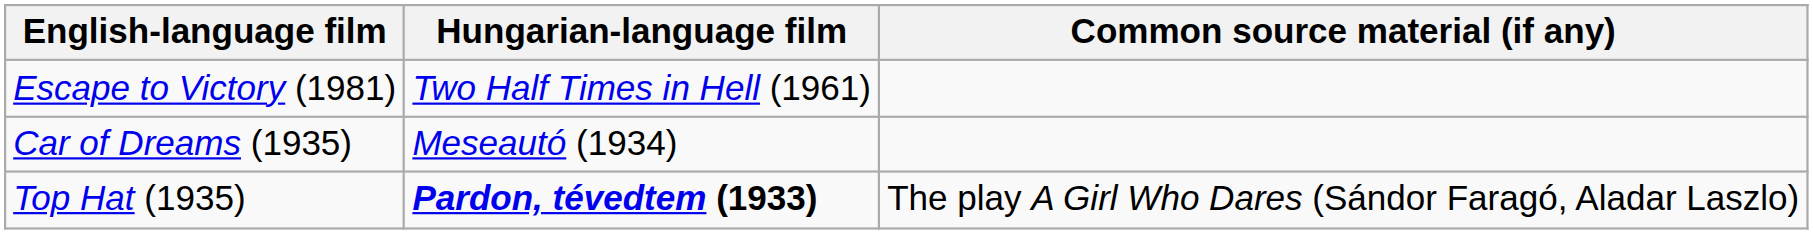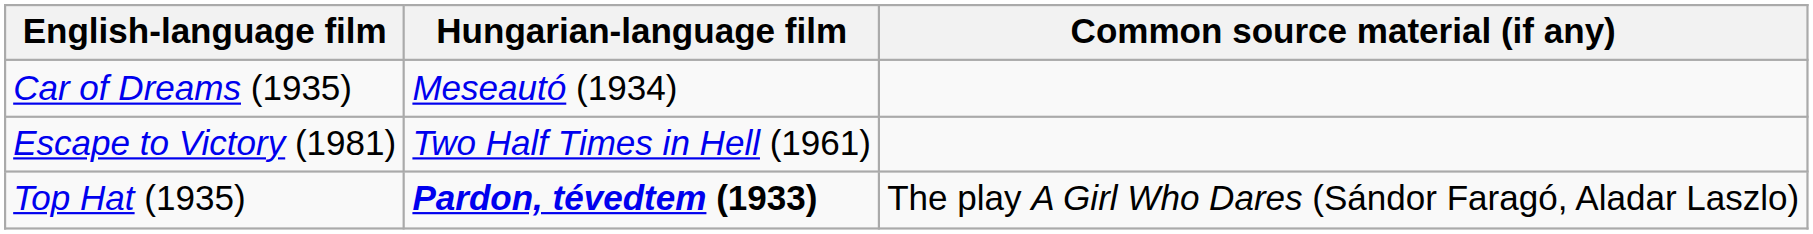rows swapped: Car of Dreams (1935) <-> Escape to Victory (1981)
